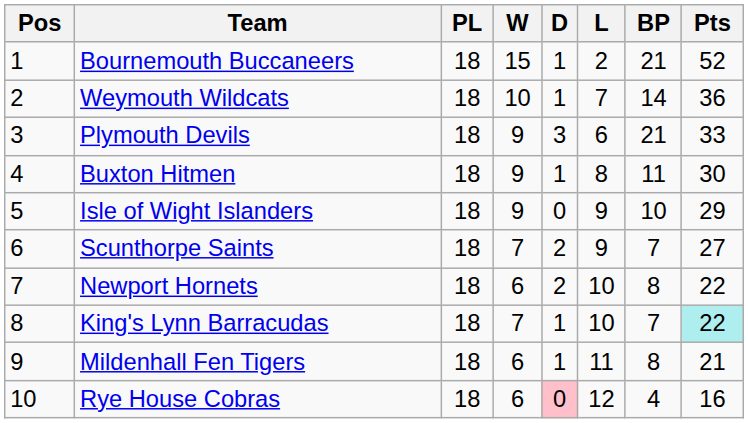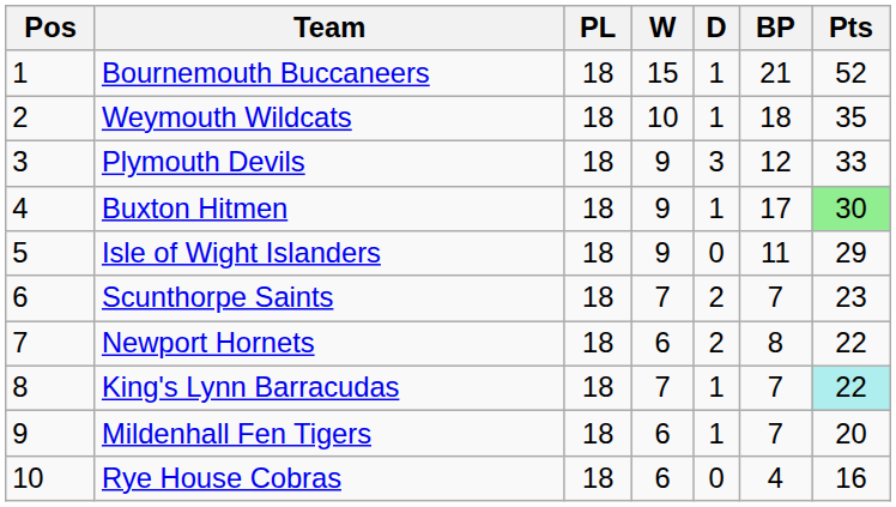- column: L | 2 | 7 | 6 | 8 | 9 | 9 | 10 | 10 | 11 | 12
Weymouth Wildcats | BP: 14 -> 18
Weymouth Wildcats | Pts: 36 -> 35
Plymouth Devils | BP: 21 -> 12
Buxton Hitmen | BP: 11 -> 17
Buxton Hitmen | Pts: no background -> lightgreen background
Isle of Wight Islanders | BP: 10 -> 11
Scunthorpe Saints | Pts: 27 -> 23
Mildenhall Fen Tigers | BP: 8 -> 7
Mildenhall Fen Tigers | Pts: 21 -> 20
Rye House Cobras | D: pink background -> no background
